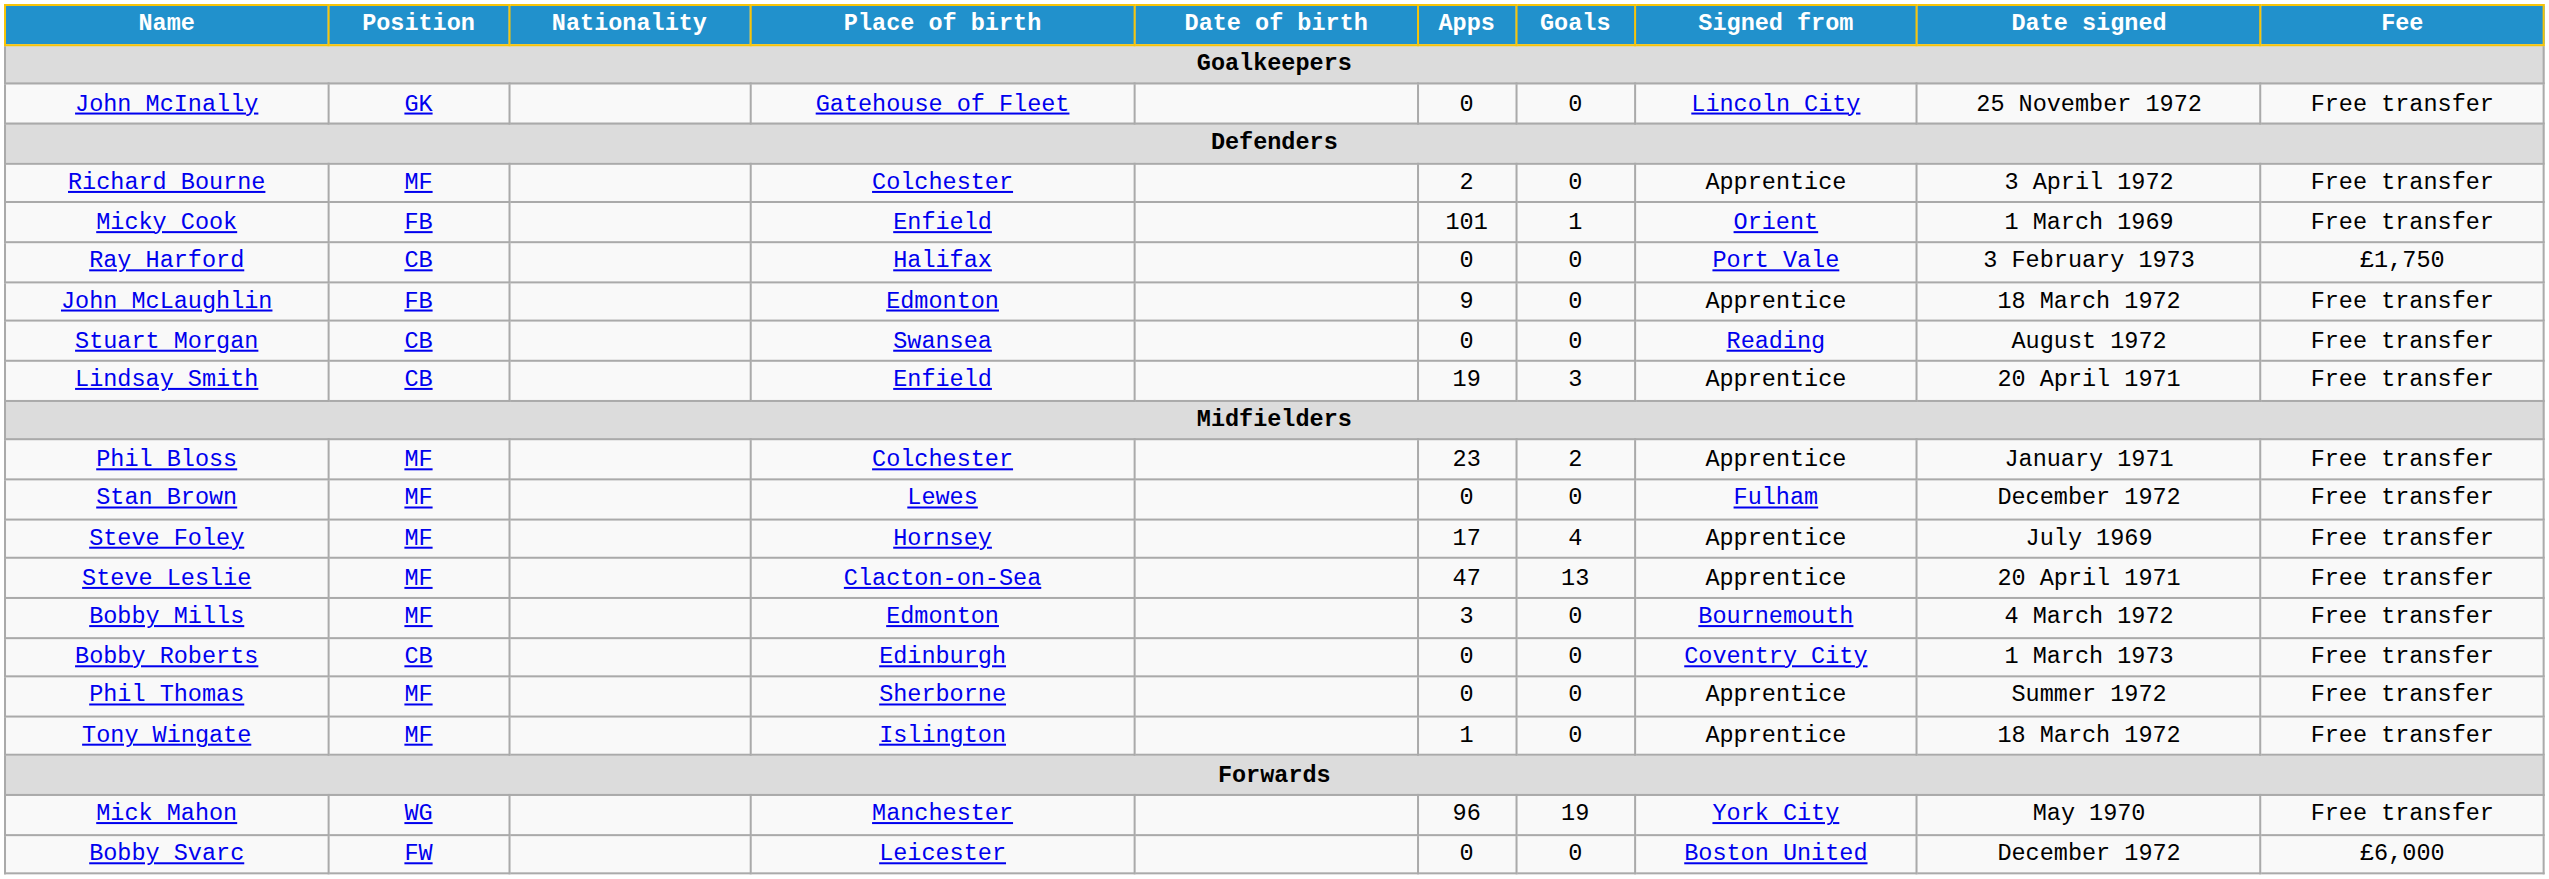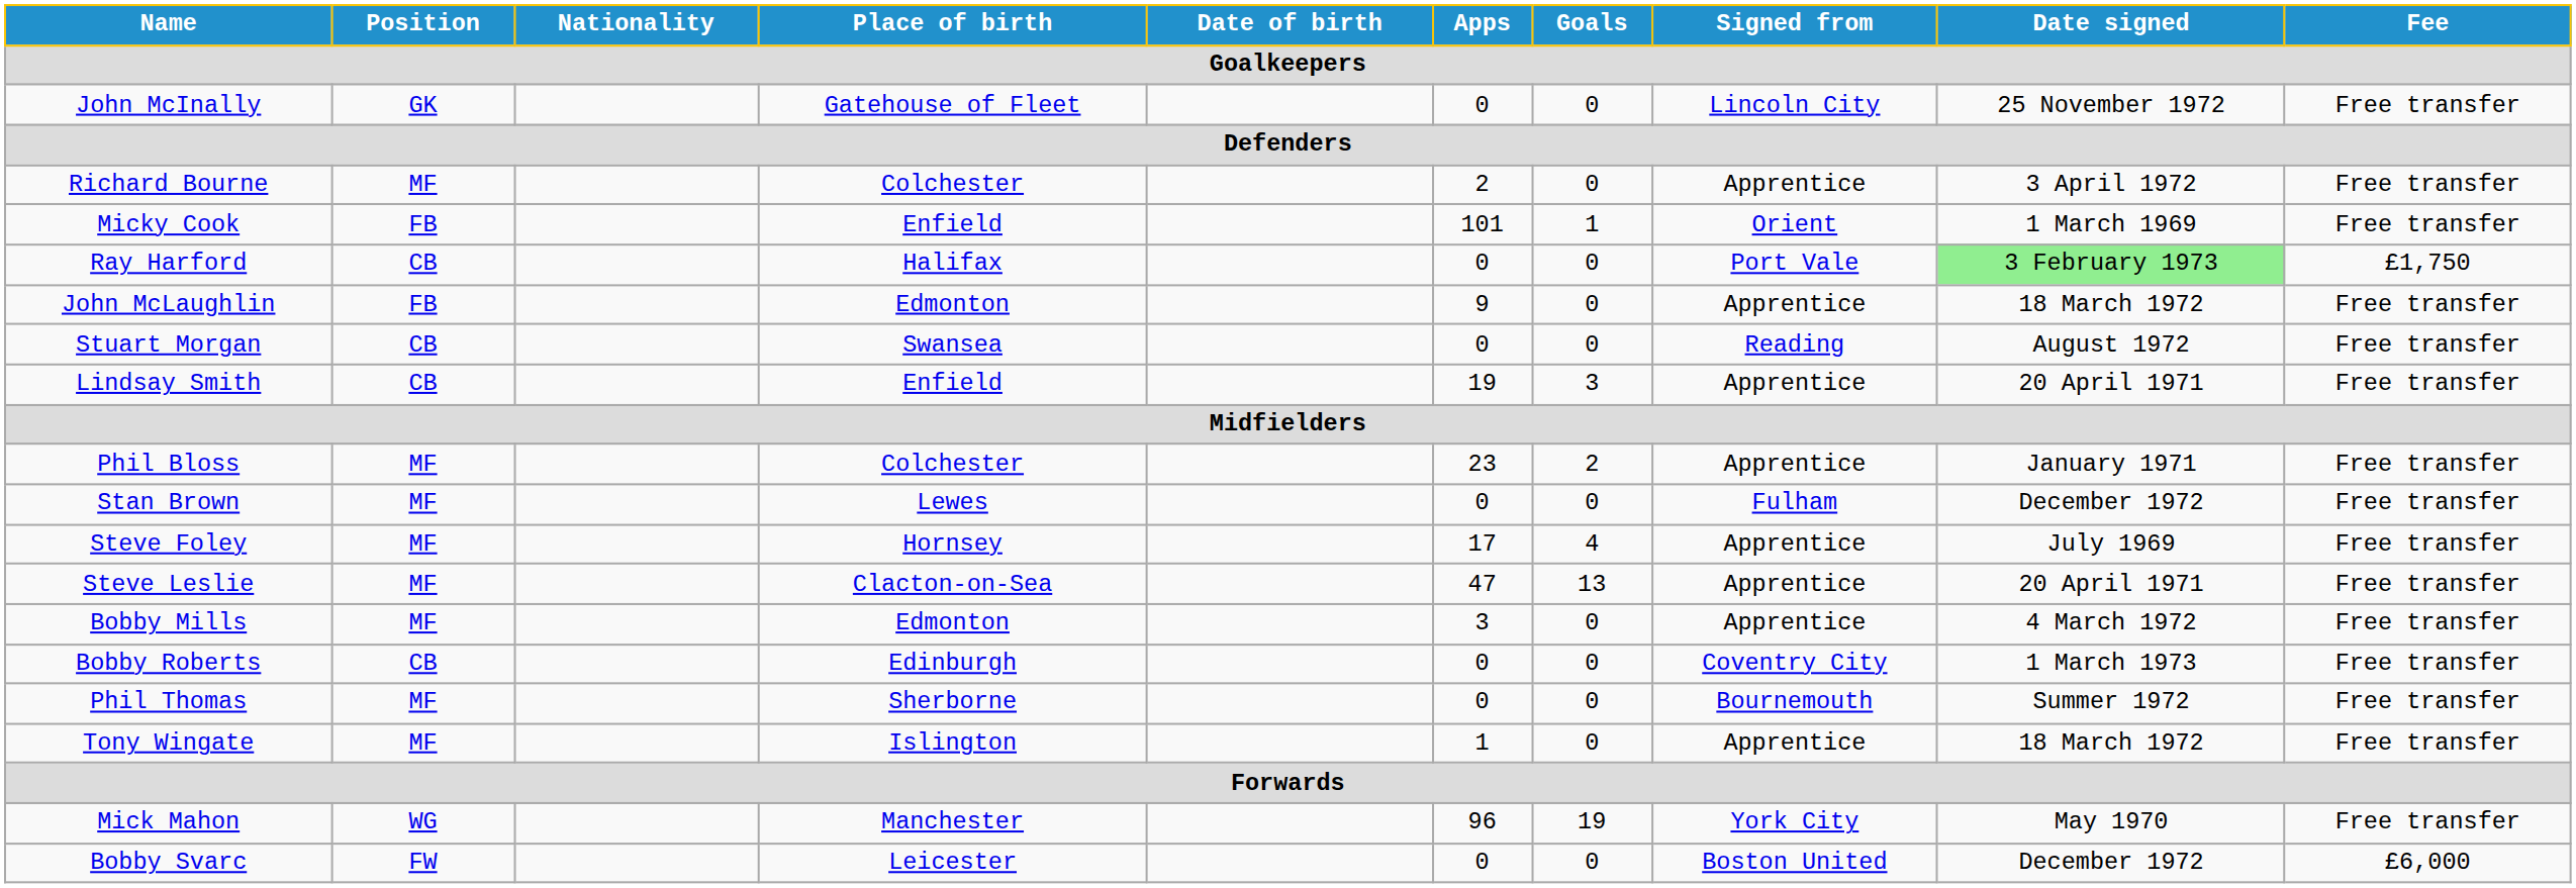Ray Harford | Date signed: no background -> lightgreen background
Bobby Mills | Signed from: Bournemouth -> Apprentice
Phil Thomas | Signed from: Apprentice -> Bournemouth
